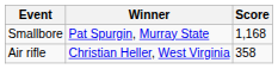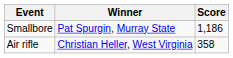Smallbore | Score: 1,168 -> 1,186
